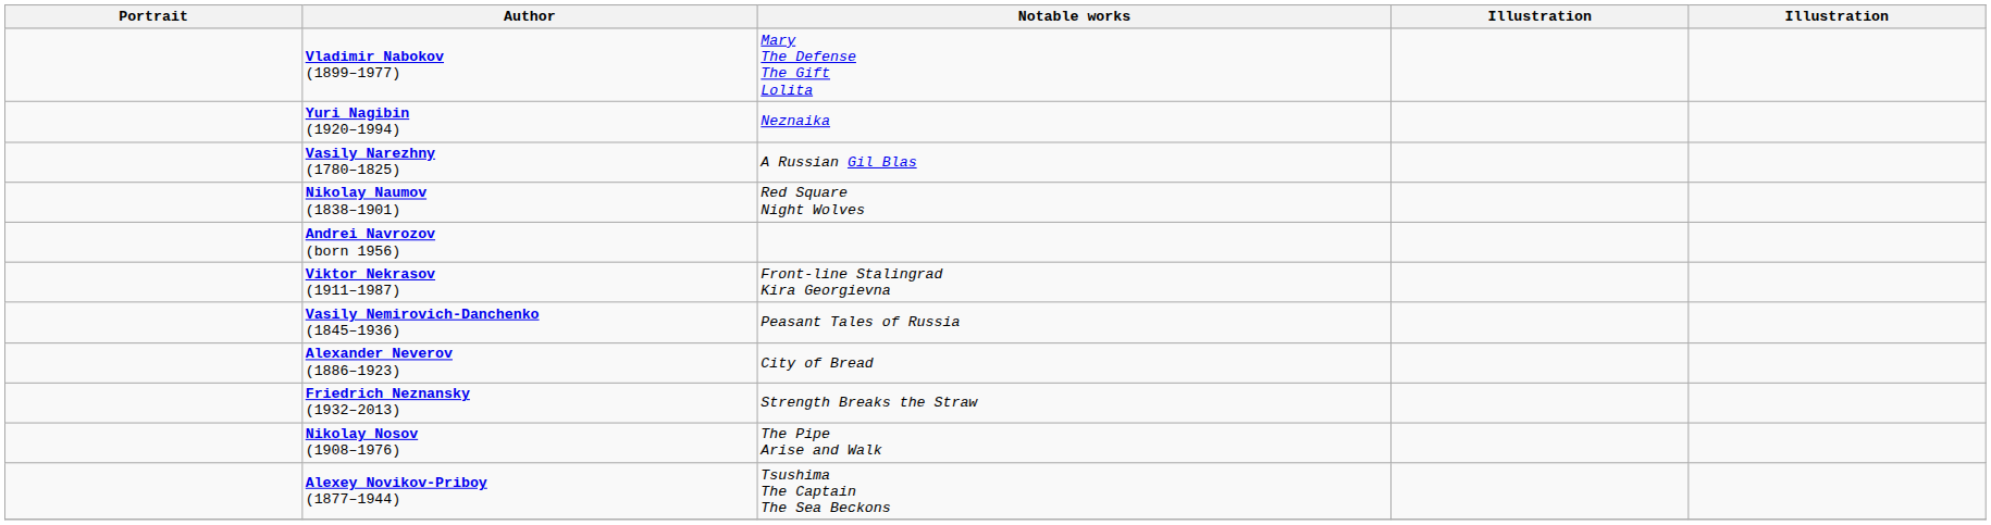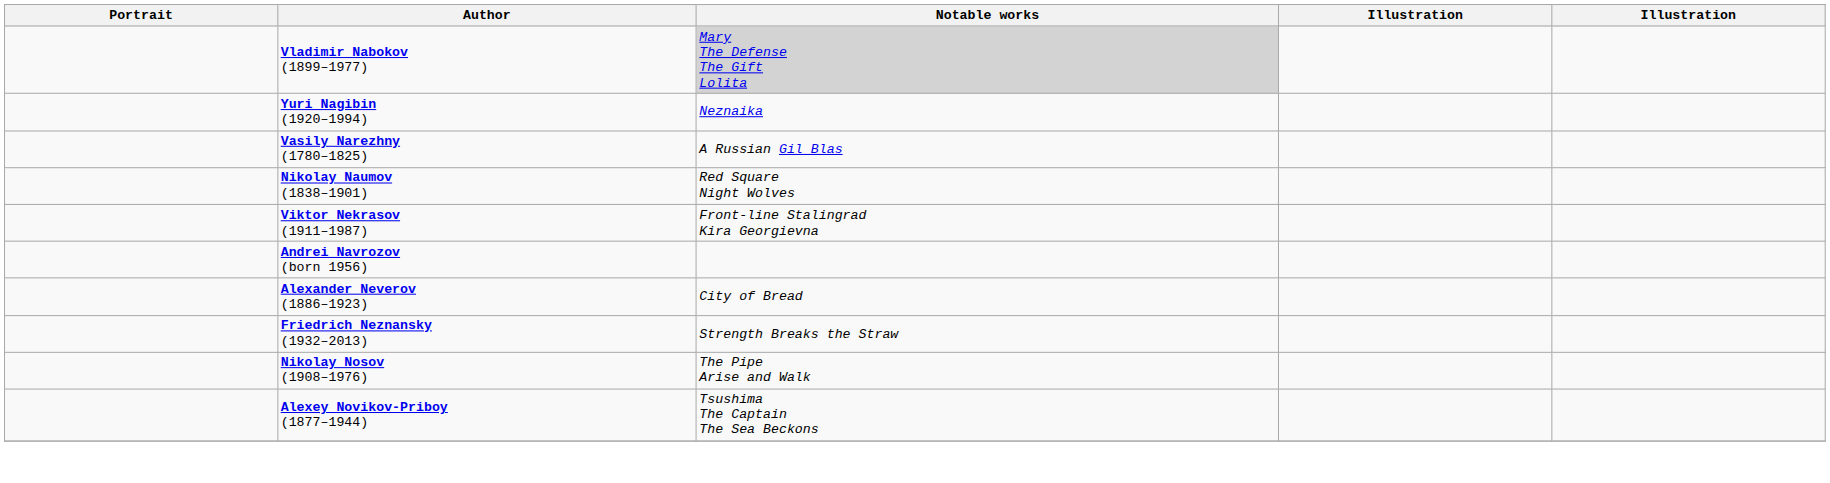Vladimir Nabokov (1899–1977) | Notable works: no background -> lightgrey background
rows swapped: Andrei Navrozov (born 1956) <-> Viktor Nekrasov (1911–1987)
- row: Vasily Nemirovich-Danchenko (1845–1936) | Peasant Tales of Russia
